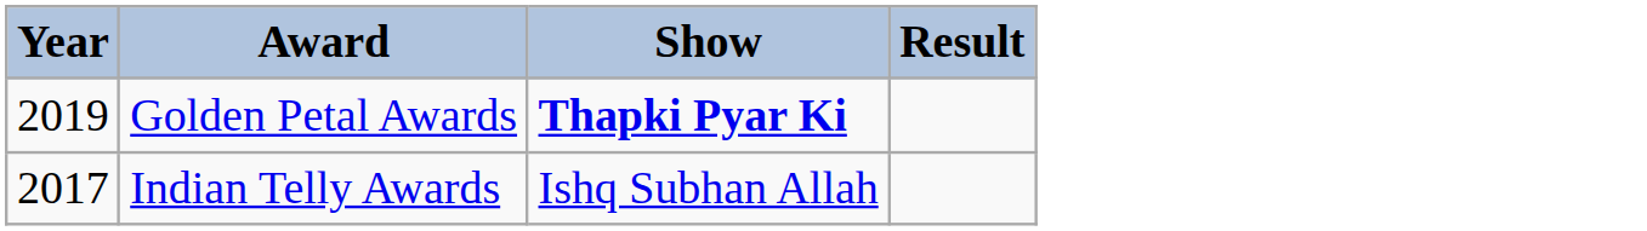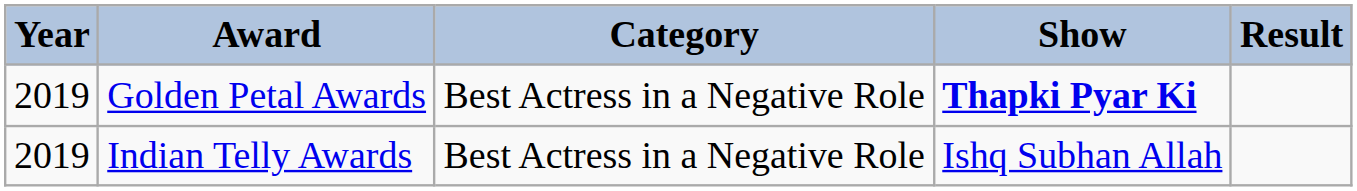+ column: Category | Best Actress in a Negative Role | Best Actress in a Negative Role
Indian Telly Awards | Year: 2017 -> 2019
